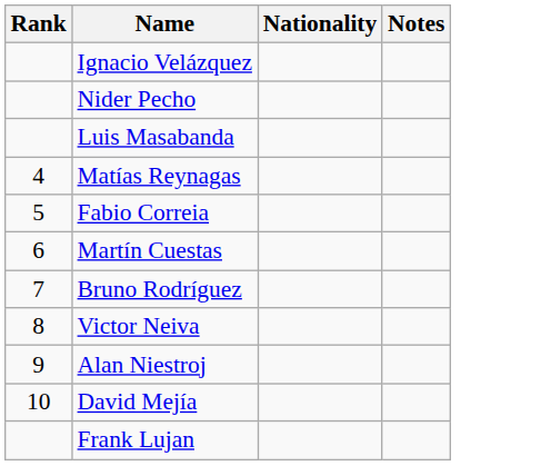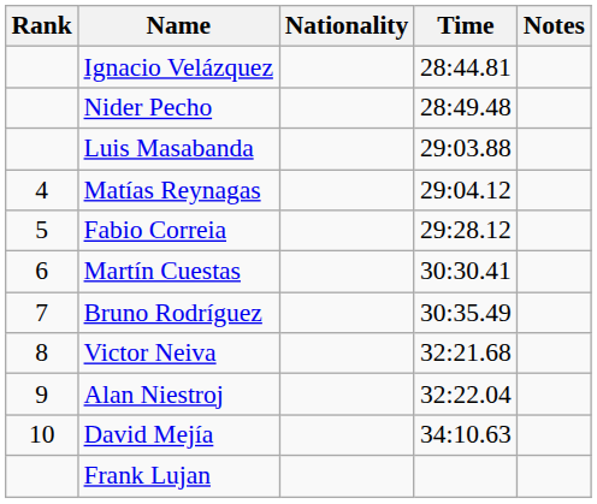+ column: Time | 28:44.81 | 28:49.48 | 29:03.88 | 29:04.12 | 29:28.12 | 30:30.41 | 30:35.49 | 32:21.68 | 32:22.04 | 34:10.63
